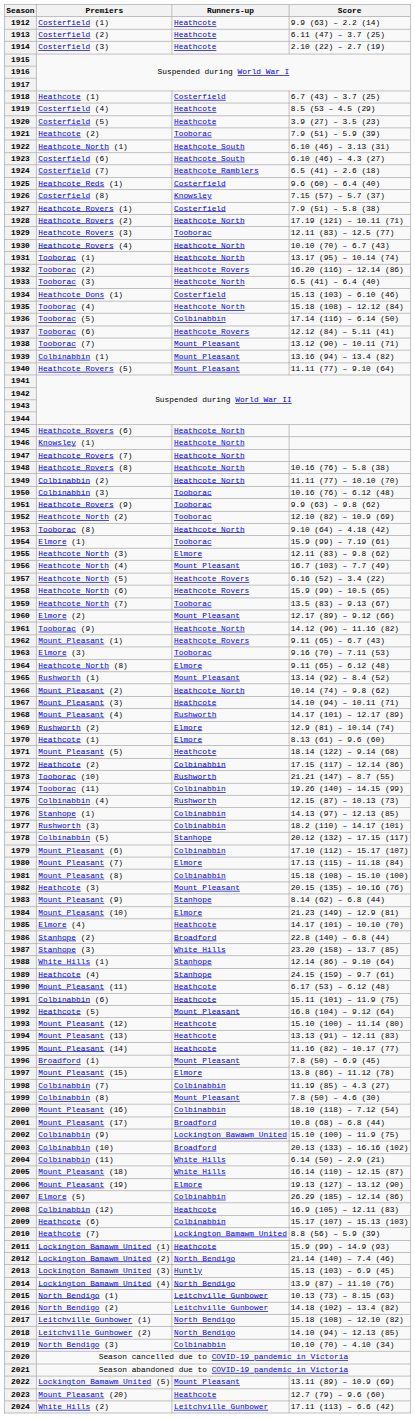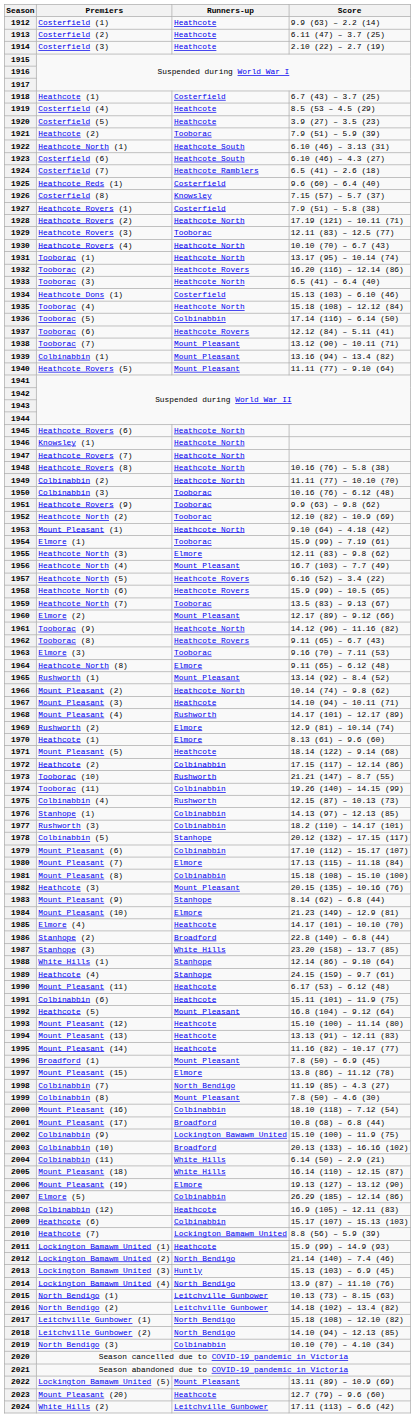1953 | Premiers: Tooborac (8) -> Mount Pleasant (1)
1962 | Premiers: Mount Pleasant (1) -> Tooborac (8)
1998 | Runners-up: Colbinabbin -> North Bendigo
